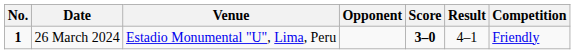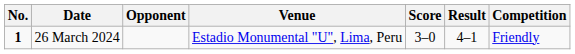columns swapped: Venue <-> Opponent
26 March 2024 | Score: bold -> normal
